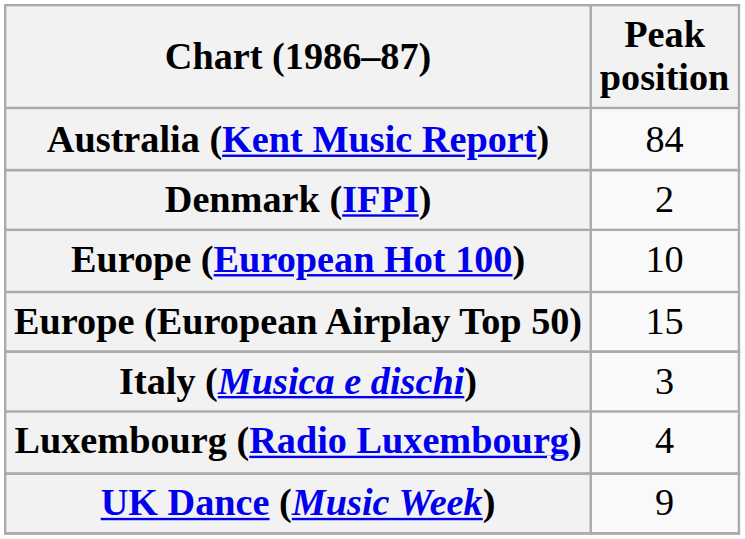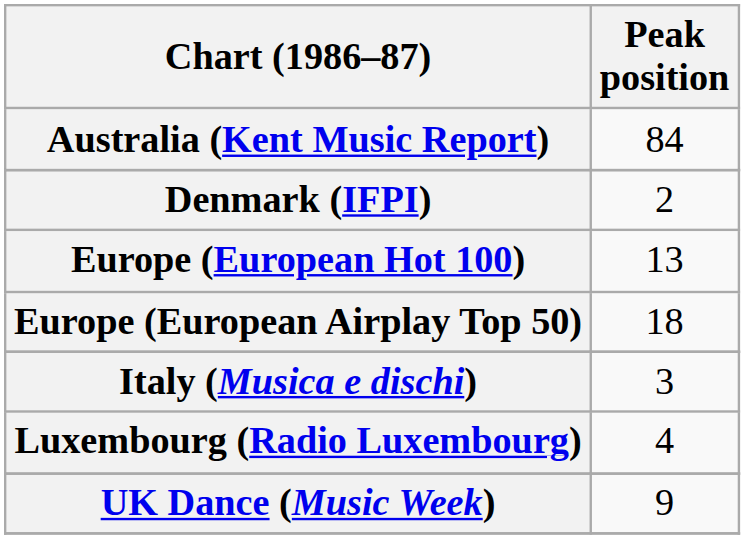Europe (European Hot 100) | Peak position: 10 -> 13
Europe (European Airplay Top 50) | Peak position: 15 -> 18
